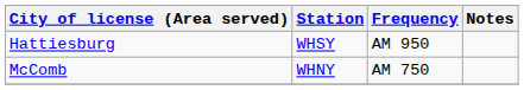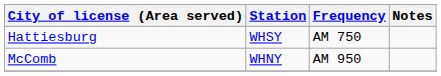Hattiesburg | Frequency: AM 950 -> AM 750
McComb | Frequency: AM 750 -> AM 950
